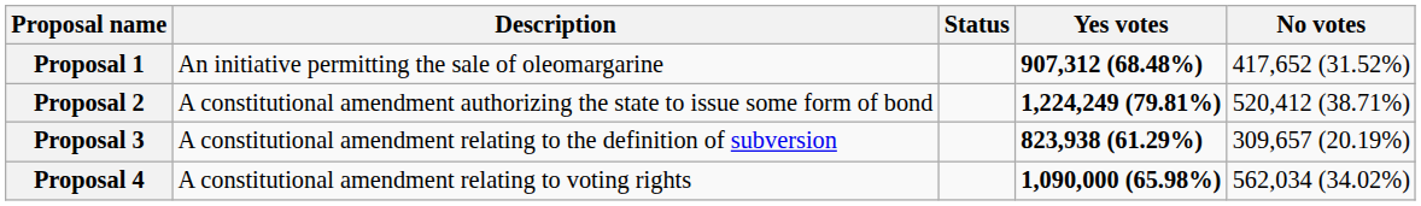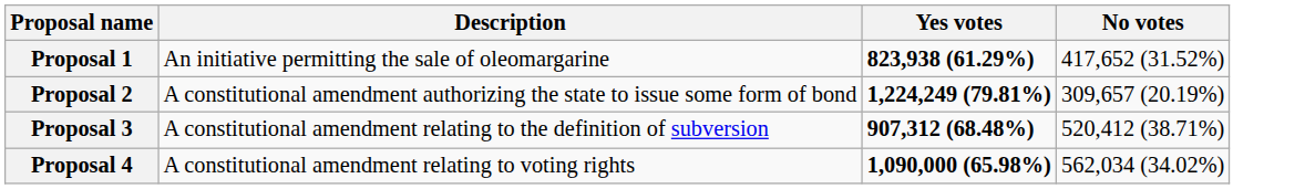- column: Status
Proposal 1 | Yes votes: 907,312 (68.48%) -> 823,938 (61.29%)
Proposal 2 | No votes: 520,412 (38.71%) -> 309,657 (20.19%)
Proposal 3 | Yes votes: 823,938 (61.29%) -> 907,312 (68.48%)
Proposal 3 | No votes: 309,657 (20.19%) -> 520,412 (38.71%)
